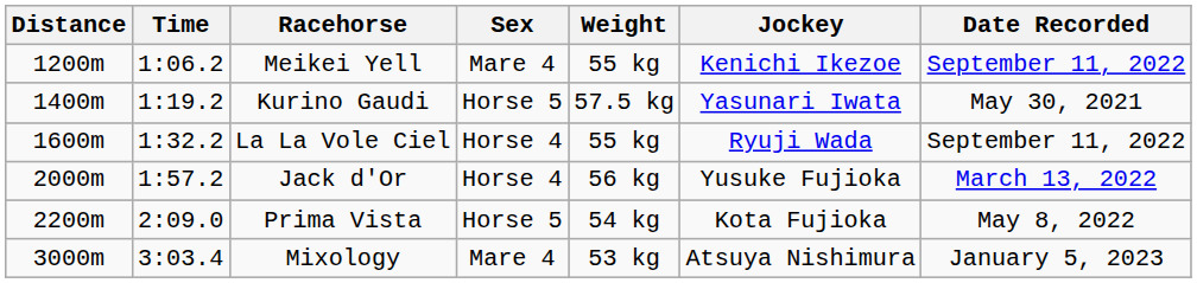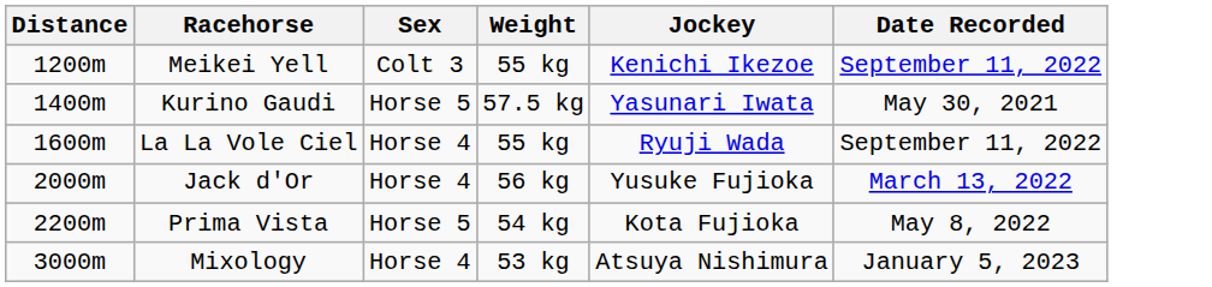- column: Time | 1:06.2 | 1:19.2 | 1:32.2 | 1:57.2 | 2:09.0 | 3:03.4
Meikei Yell | Sex: Mare 4 -> Colt 3
Mixology | Sex: Mare 4 -> Horse 4
